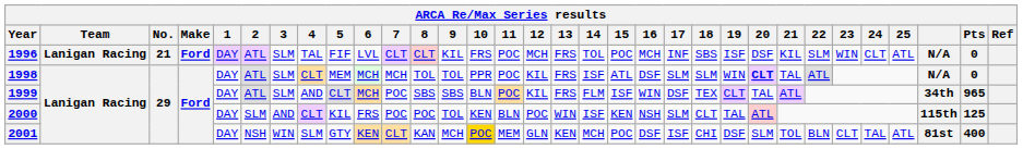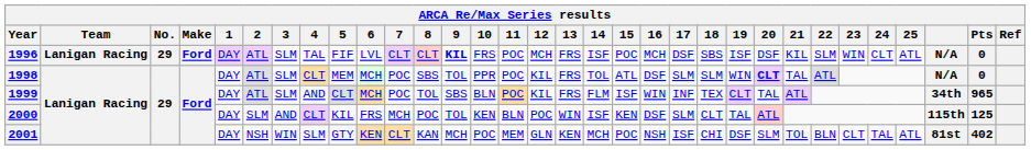1996 | No.: 21 -> 29
1996 | 9: normal -> bold
1996 | 14: TOL -> ISF
1996 | 17: INF -> DSF
1998 | 7: MCH -> POC
1998 | 8: TOL -> SBS
1998 | 14: ISF -> TOL
1999 | 8: SBS -> TOL
1999 | 17: DSF -> INF
2000 | 7: POC -> MCH
2000 | 16: NSH -> DSF
2001 | 10: gold background -> no background
2001 | 16: DSF -> NSH
2001 | Pts: 400 -> 402
